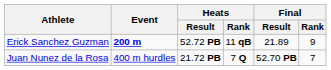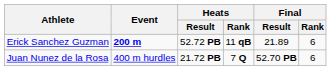Erick Sanchez Guzman | Final / Rank: 9 -> 6
Juan Nunez de la Rosa | Final / Rank: 7 -> 6
